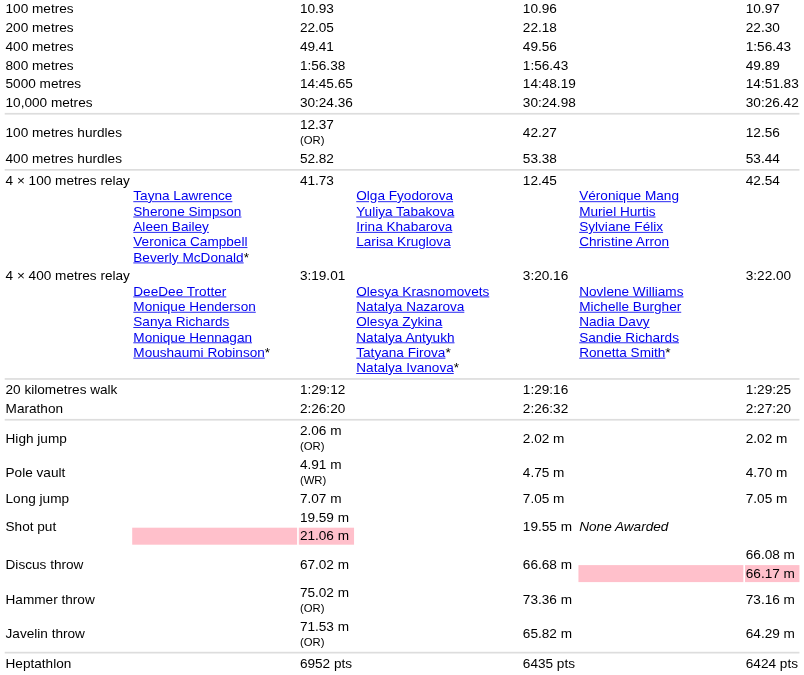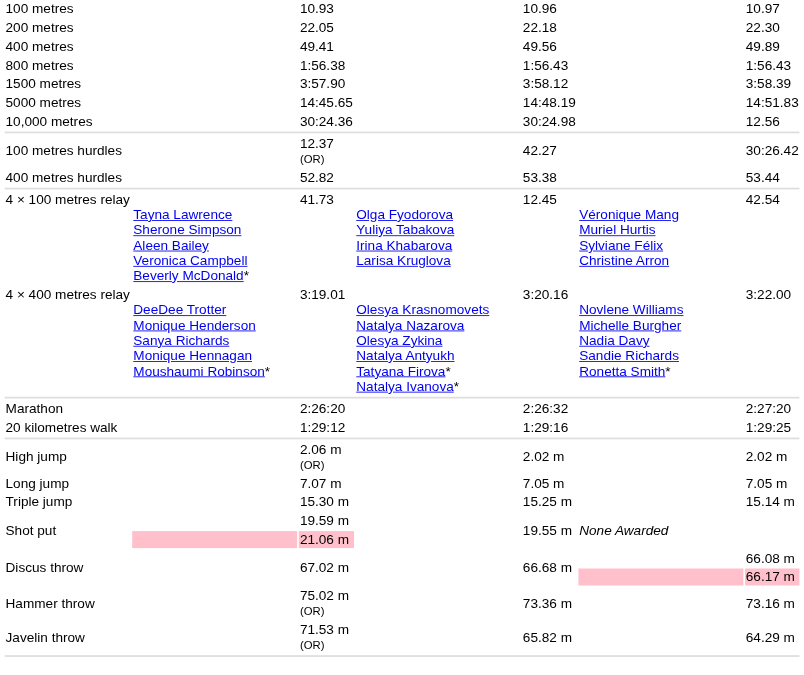49.41 | column 7: 1:56.43 -> 49.89
1:56.38 | column 7: 49.89 -> 1:56.43
+ row: 1500 metres | 3:57.90 | 3:58.12 | 3:58.39
30:24.36 | column 7: 30:26.42 -> 12.56
12.37 (OR) | column 7: 12.56 -> 30:26.42
rows swapped: 2:26:20 <-> 1:29:12
- row: Pole vault | 4.91 m (WR) | 4.75 m | 4.70 m
+ row: Triple jump | 15.30 m | 15.25 m | 15.14 m
- row: Heptathlon | 6952 pts | 6435 pts | 6424 pts
